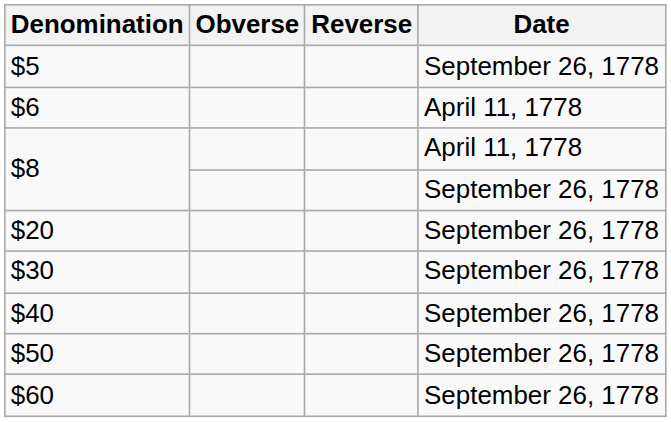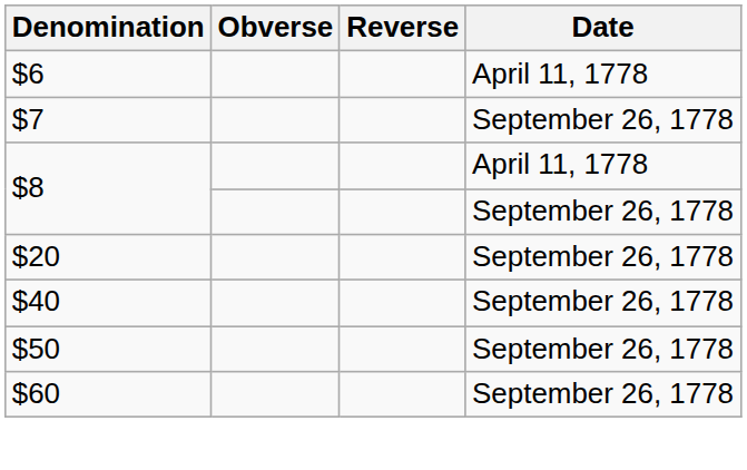- row: $5 | September 26, 1778
+ row: $7 | September 26, 1778
- row: $30 | September 26, 1778
